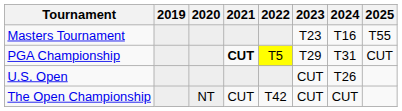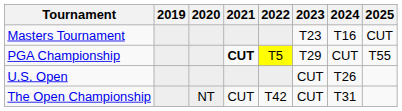Masters Tournament | 2025: T55 -> CUT
PGA Championship | 2024: T31 -> CUT
PGA Championship | 2025: CUT -> T55
The Open Championship | 2024: CUT -> T31
